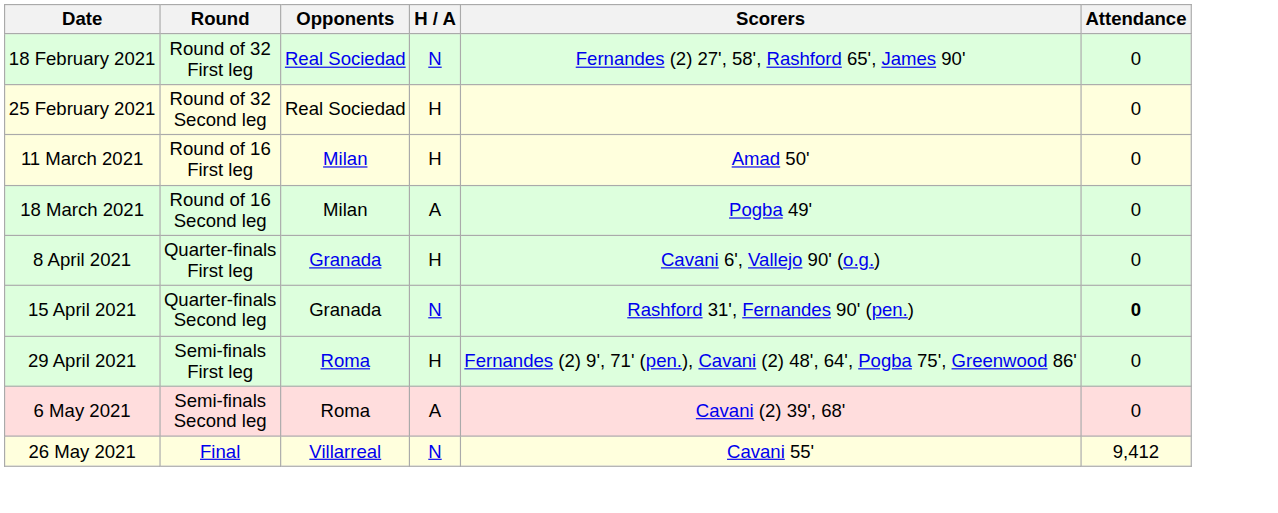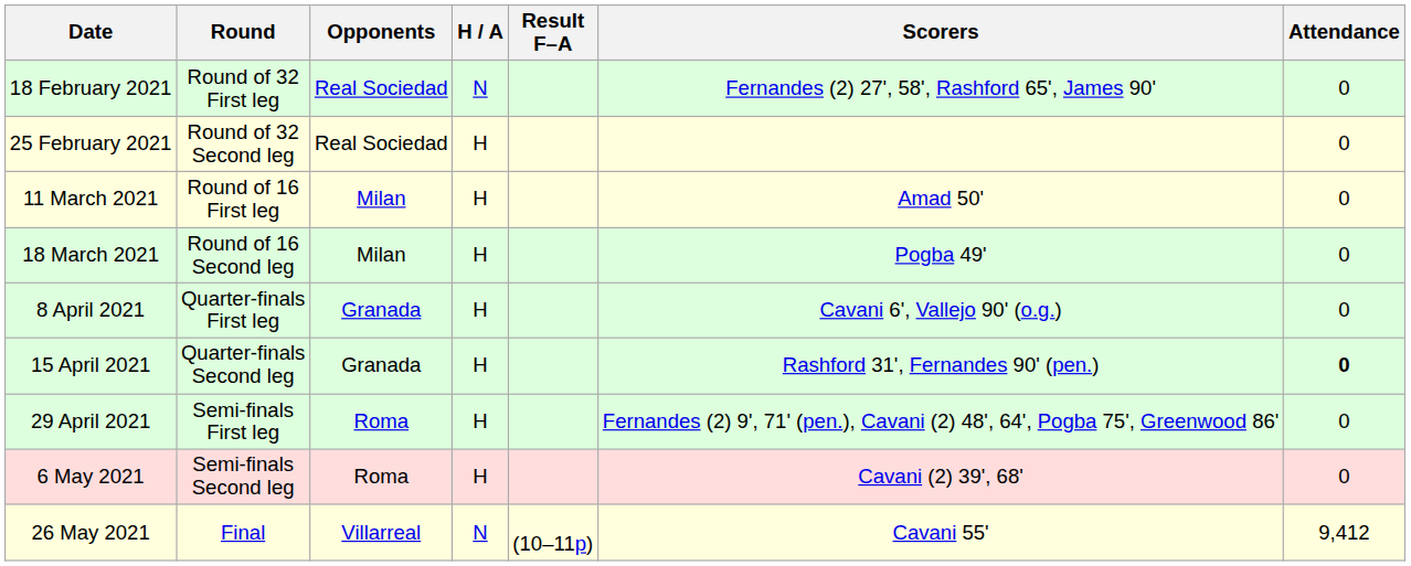+ column: Result F–A | (10–11p)
18 March 2021 | H / A: A -> H
15 April 2021 | H / A: N -> H
6 May 2021 | H / A: A -> H
